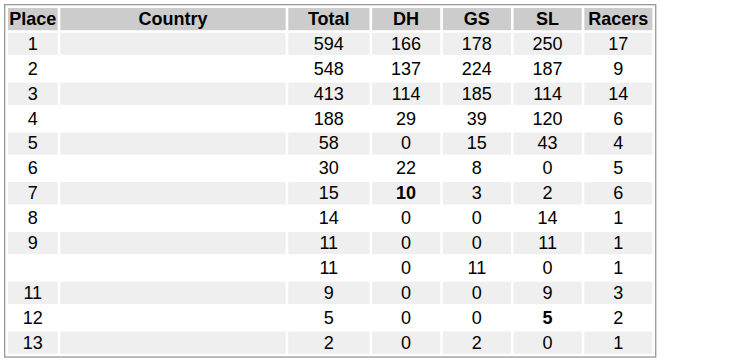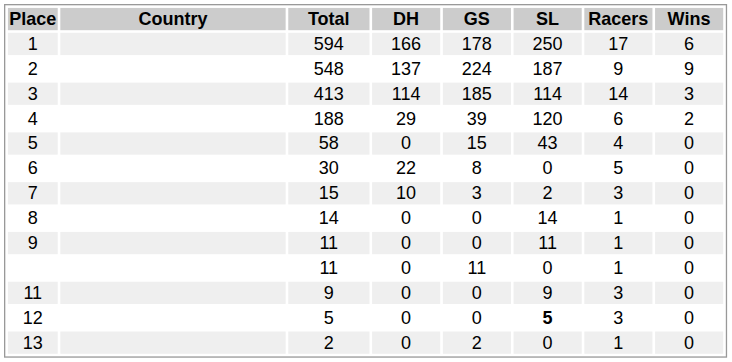+ column: Wins | 6 | 9 | 3 | 2 | 0 | 0 | 0 | 0 | 0 | 0 | 0 | 0 | 0
7 | DH: bold -> normal
7 | Racers: 6 -> 3
12 | Racers: 2 -> 3
